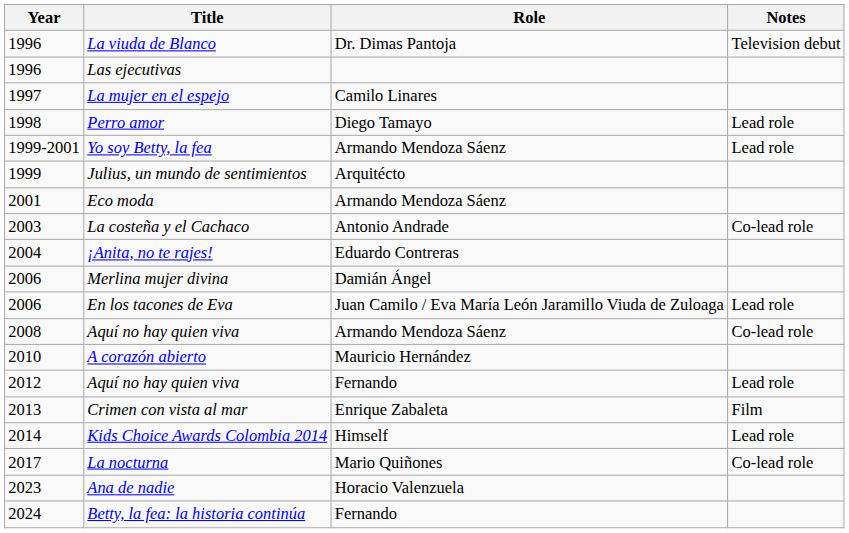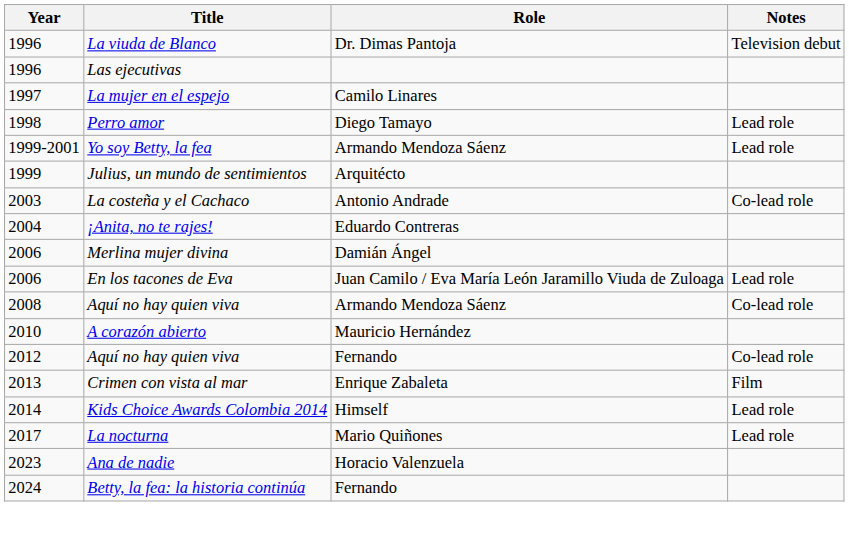- row: 2001 | Eco moda | Armando Mendoza Sáenz
2012 / Aquí no hay quien viva | Notes: Lead role -> Co-lead role
La nocturna | Notes: Co-lead role -> Lead role
